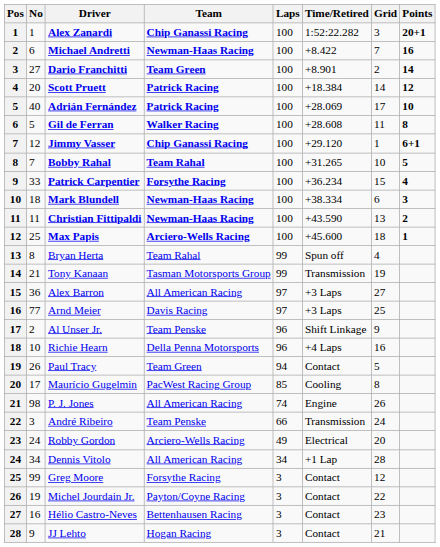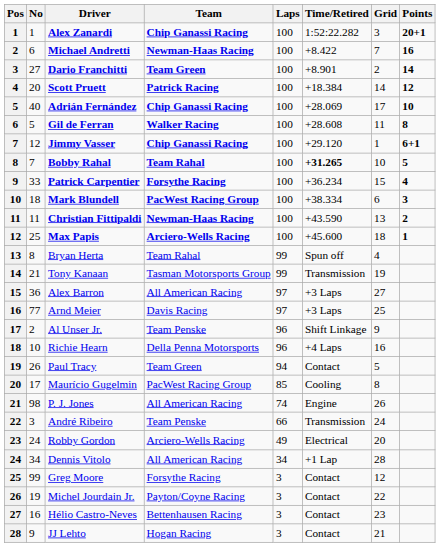Adrián Fernández | Team: Patrick Racing -> Chip Ganassi Racing
Bobby Rahal | Time/Retired: normal -> bold
Mark Blundell | Team: Newman-Haas Racing -> PacWest Racing Group
